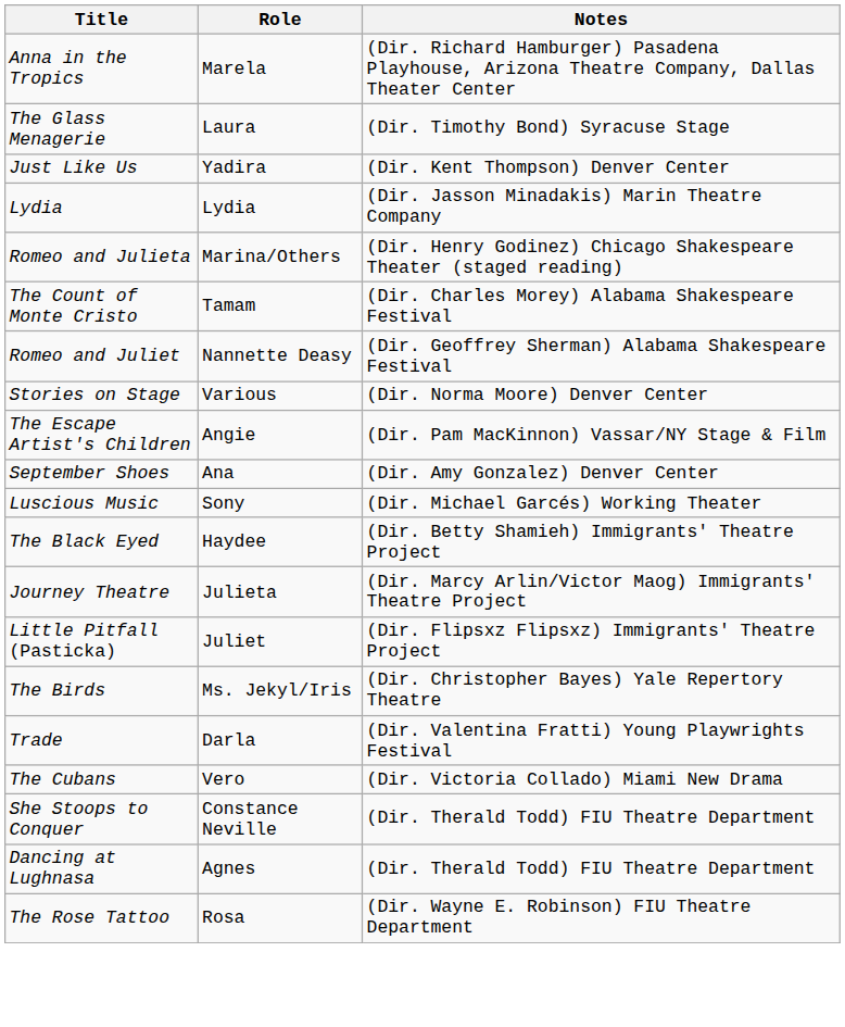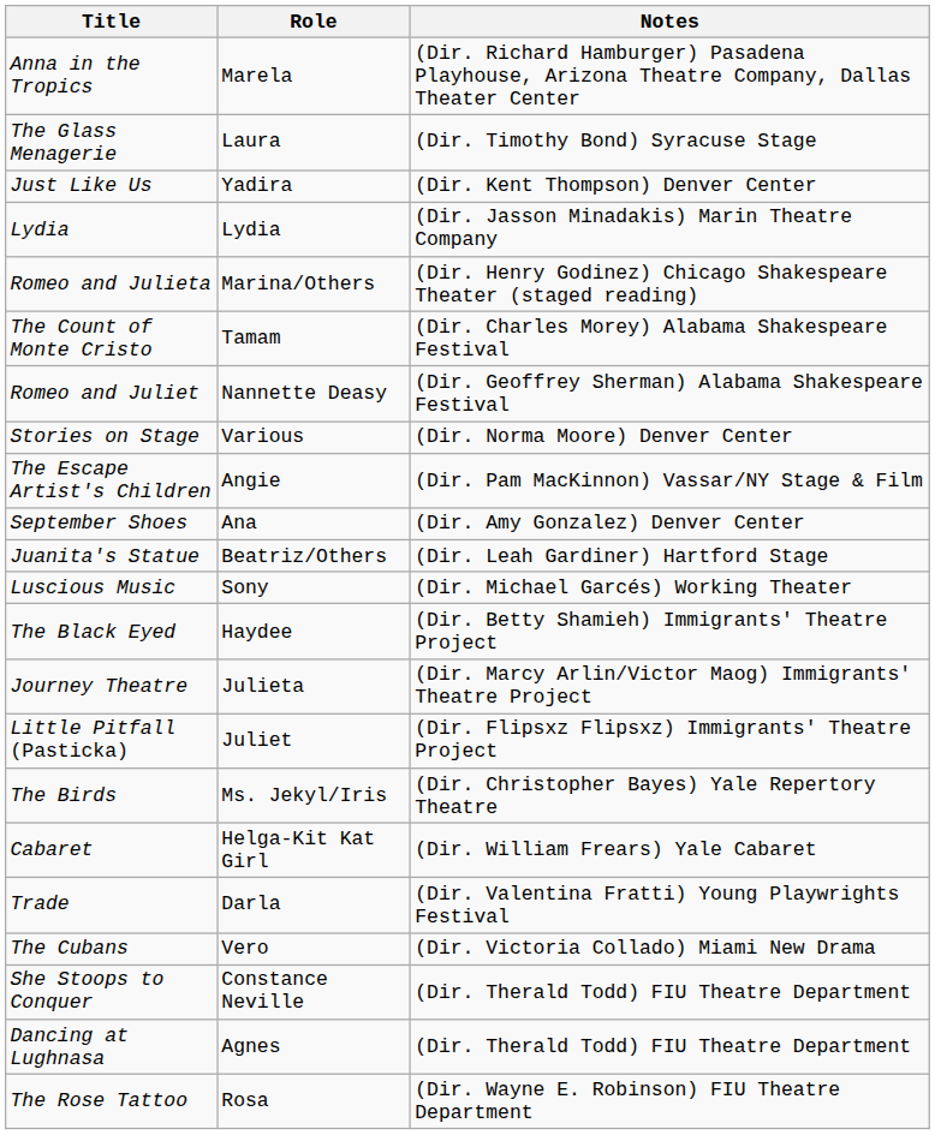+ row: Juanita's Statue | Beatriz/Others | (Dir. Leah Gardiner) Hartford Stage
+ row: Cabaret | Helga-Kit Kat Girl | (Dir. William Frears) Yale Cabaret
